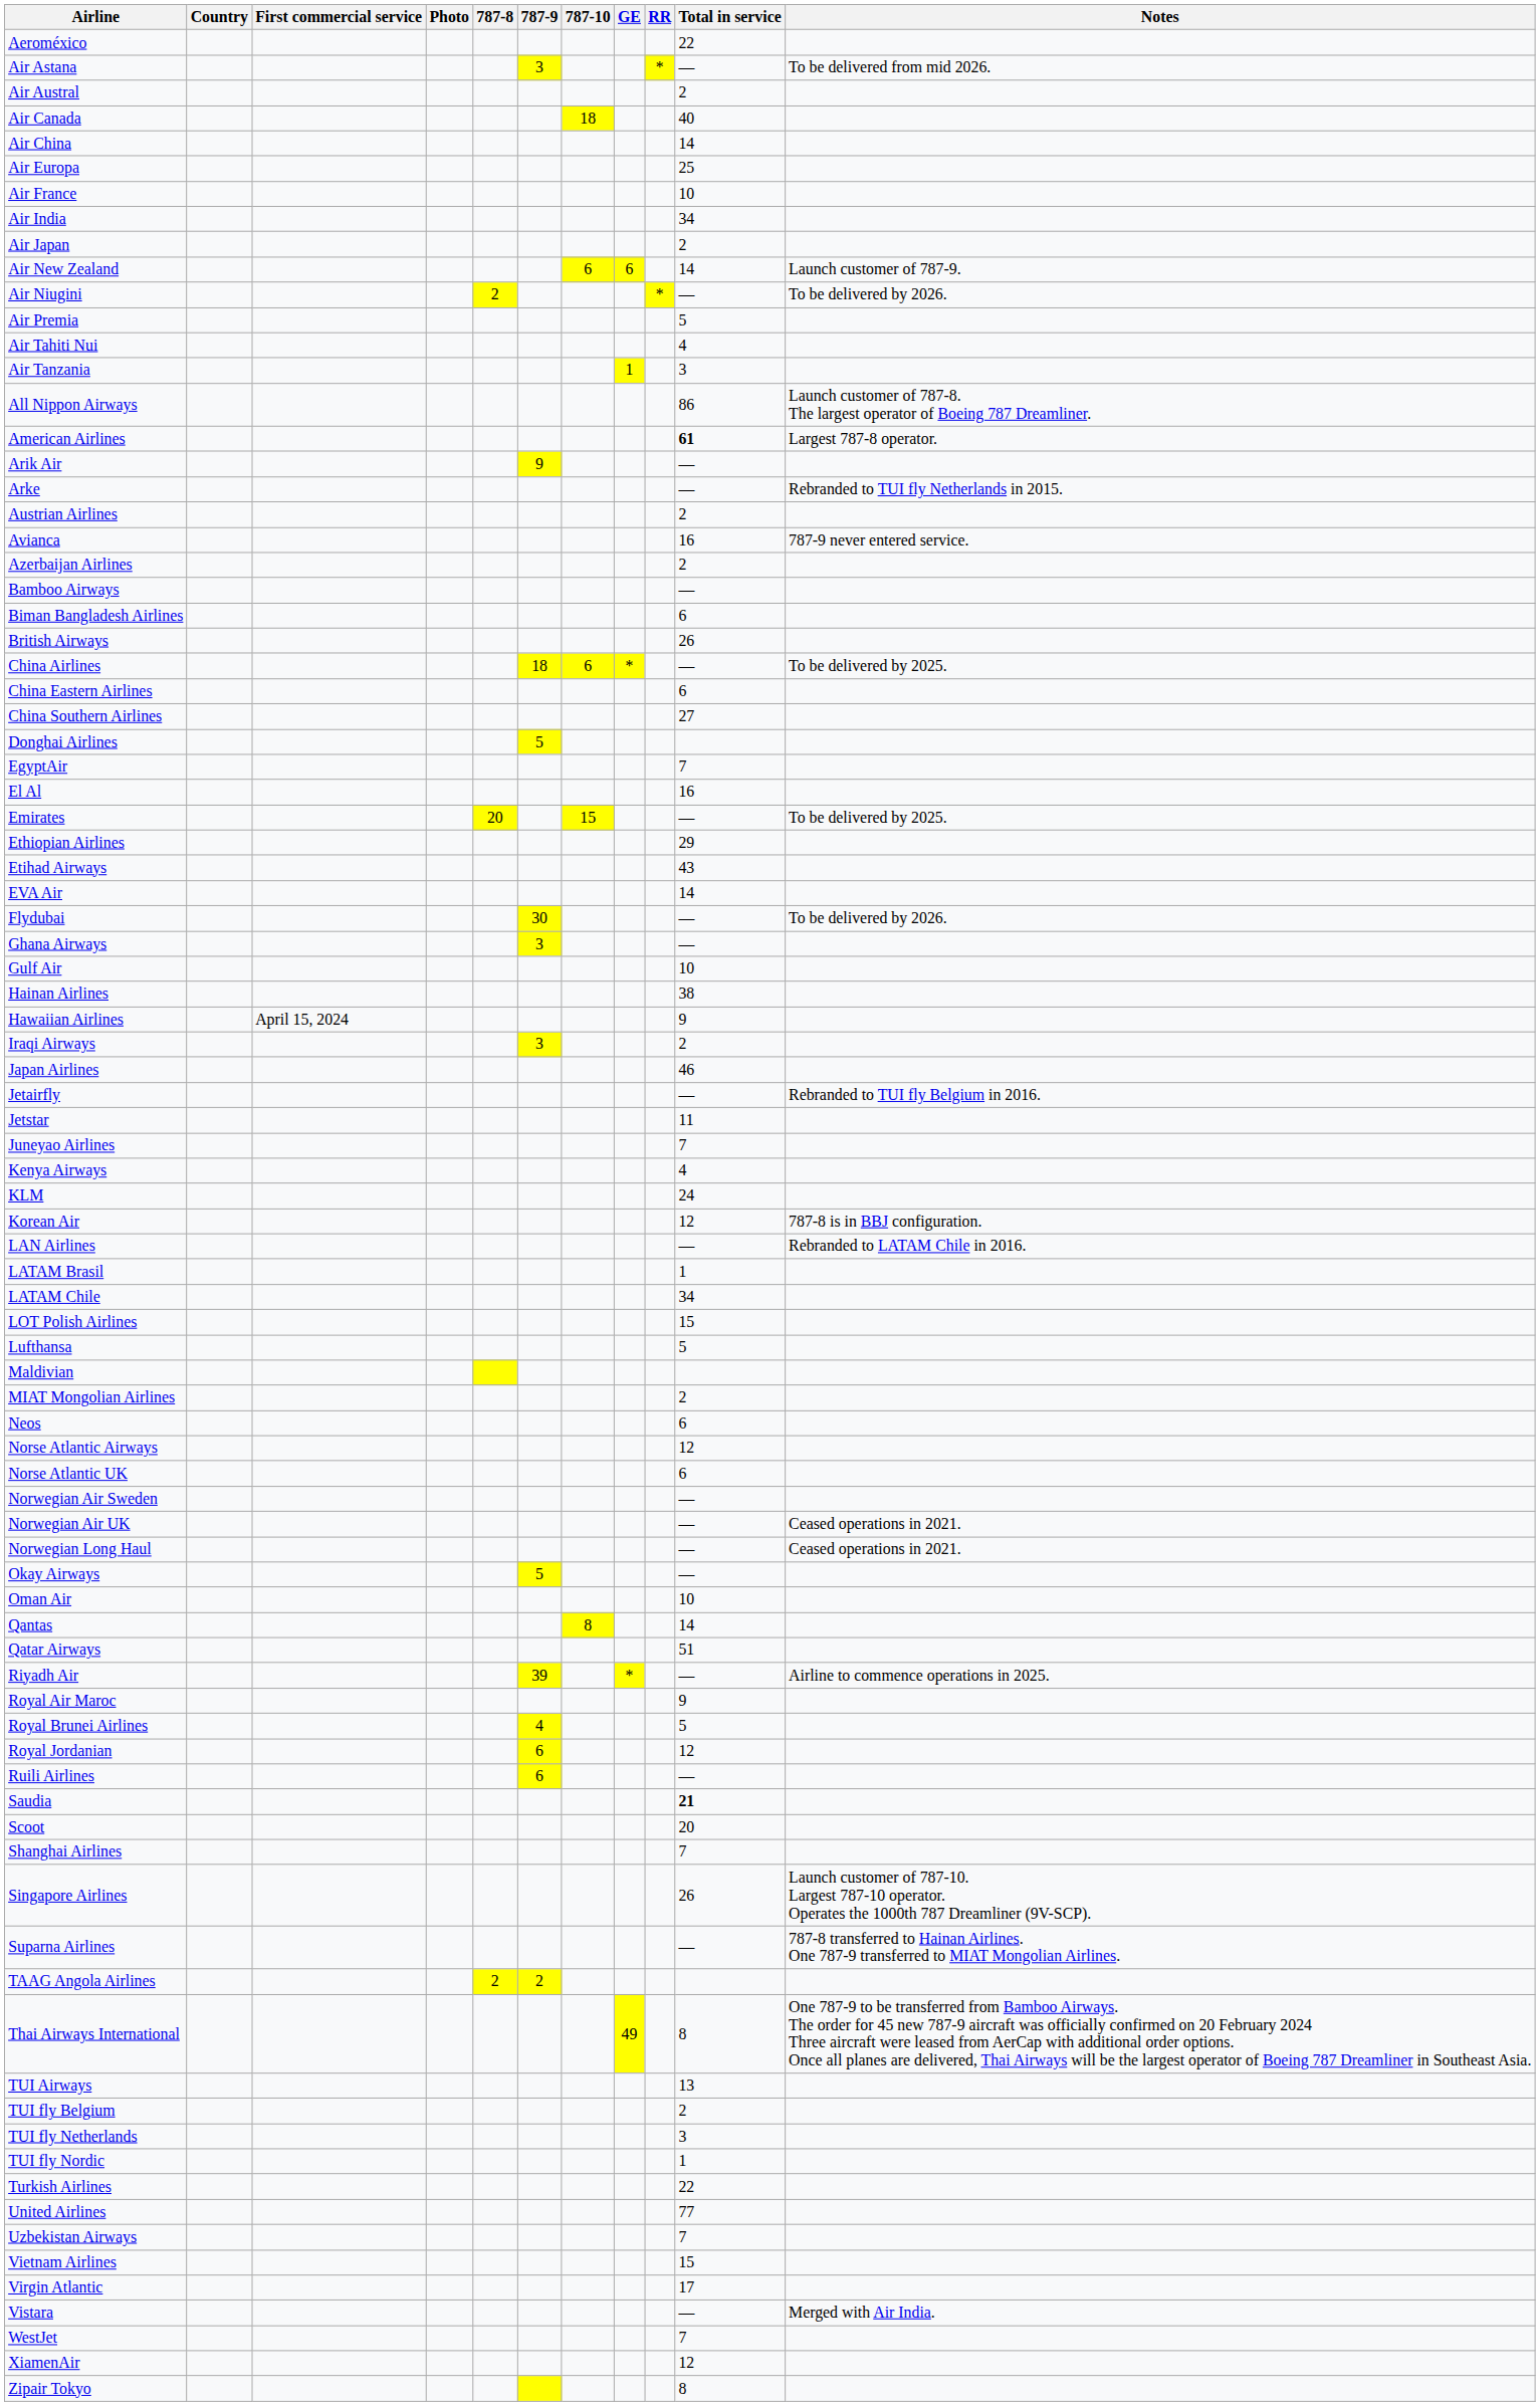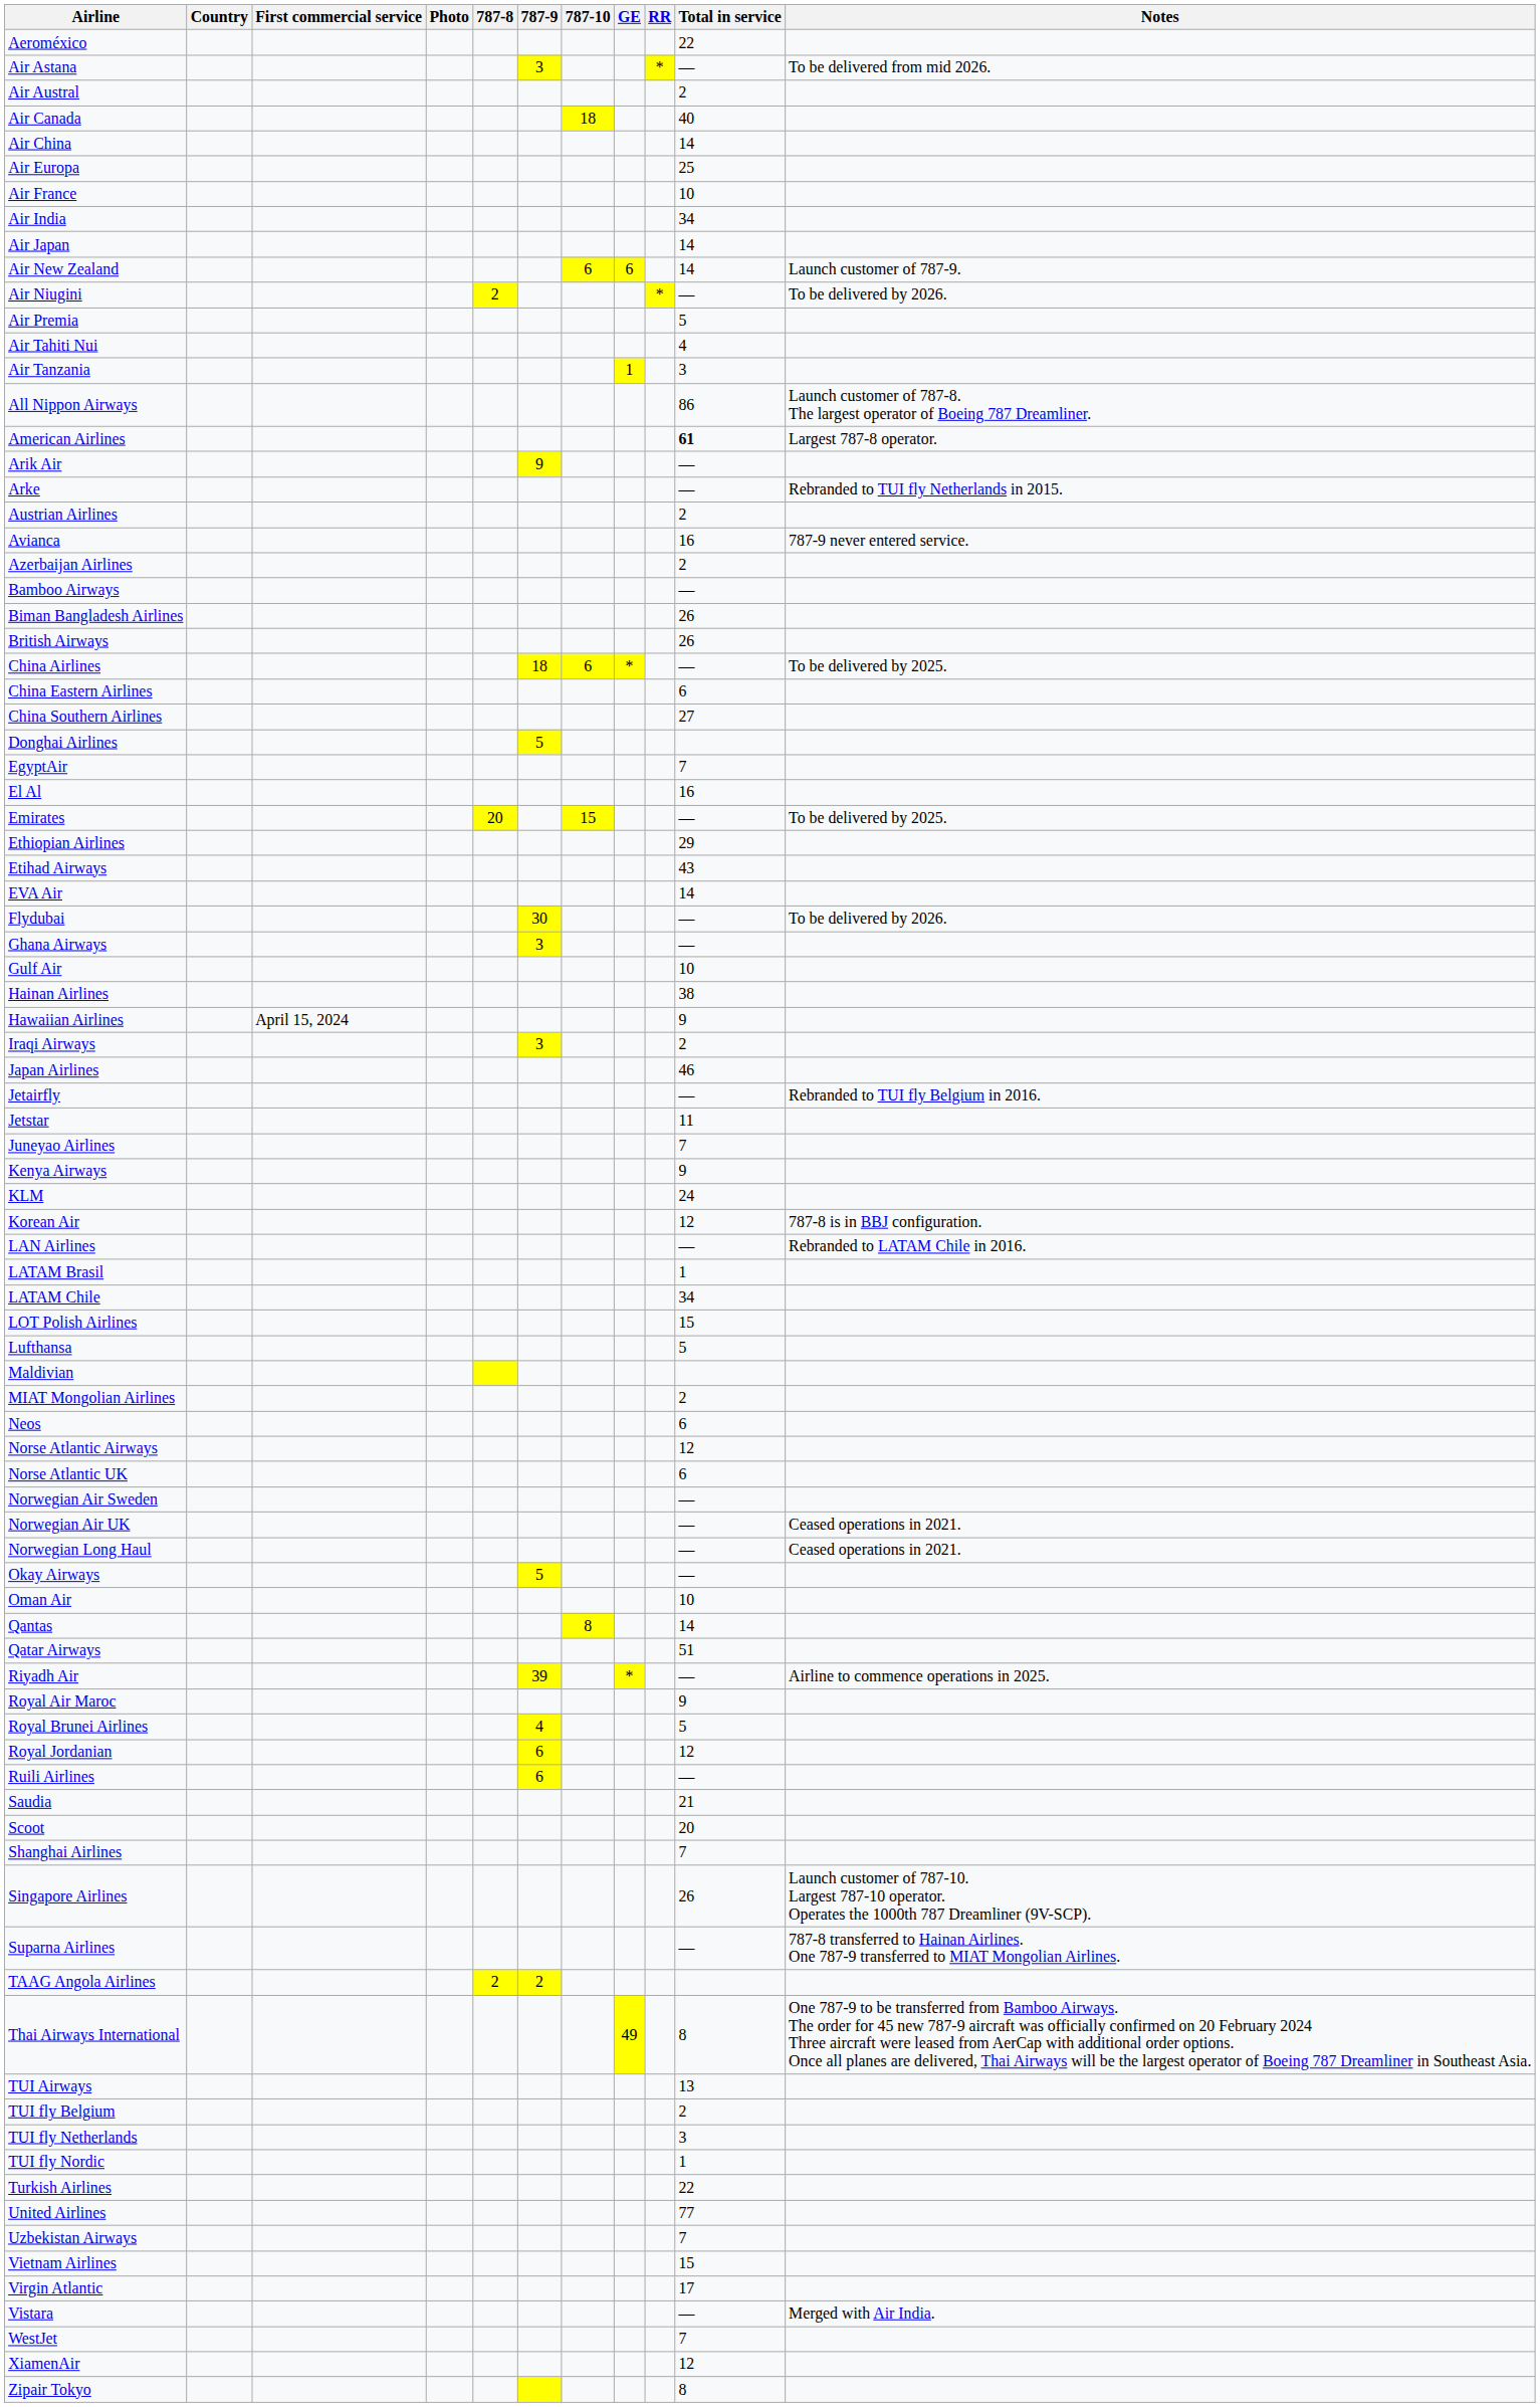Air Japan | Total in service: 2 -> 14
Biman Bangladesh Airlines | Total in service: 6 -> 26
Kenya Airways | Total in service: 4 -> 9
Saudia | Total in service: bold -> normal
